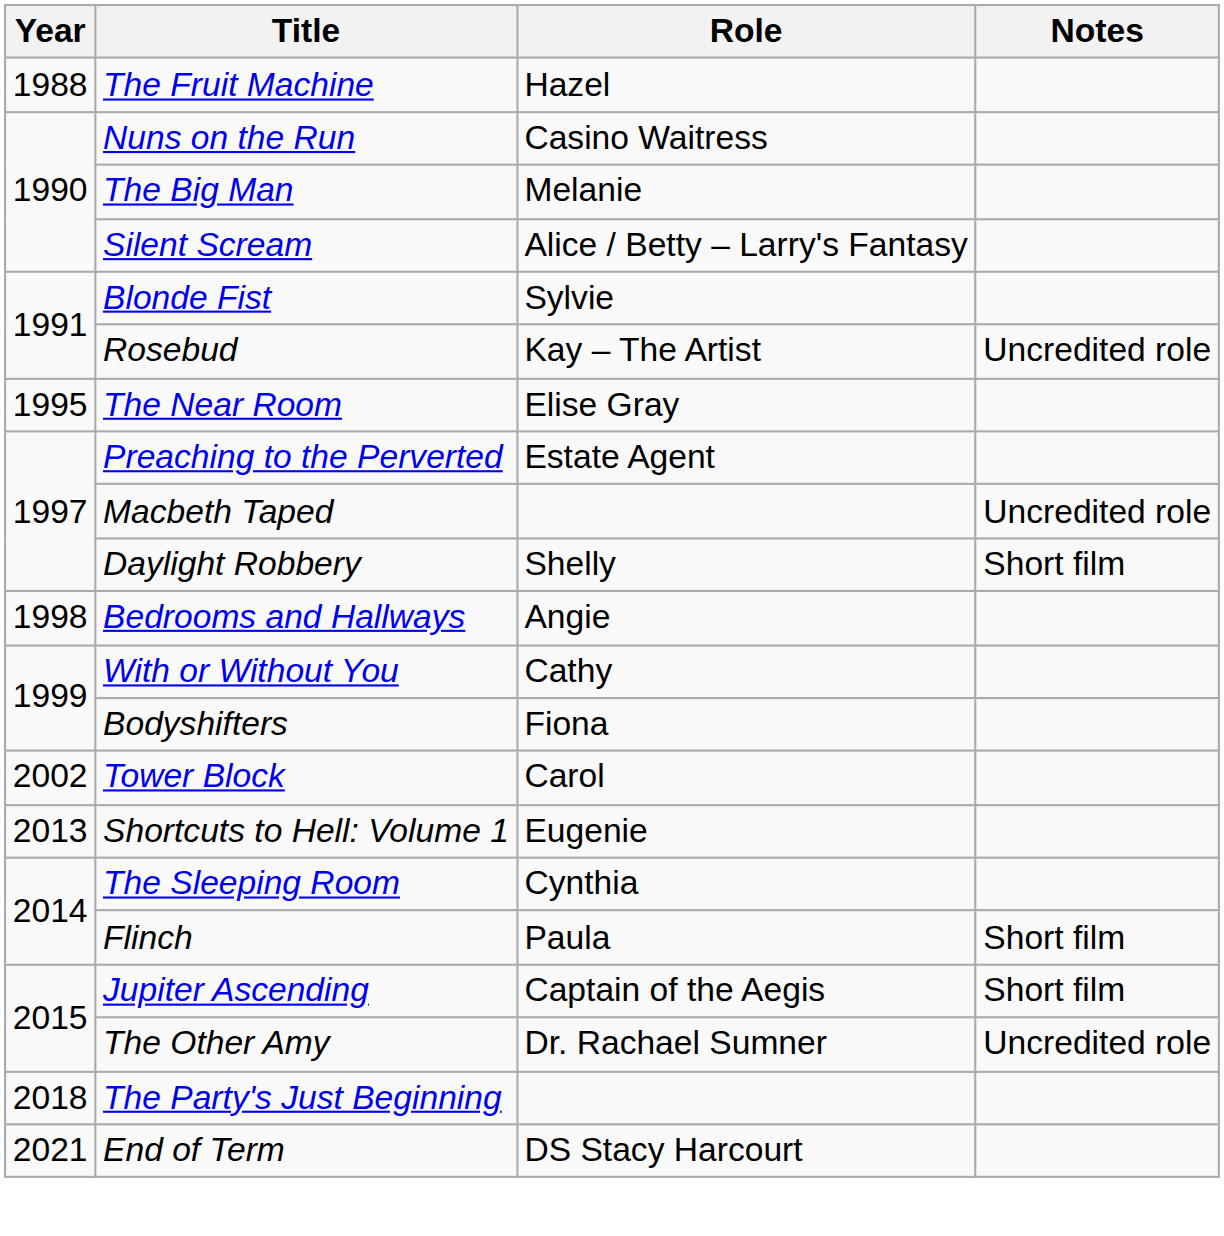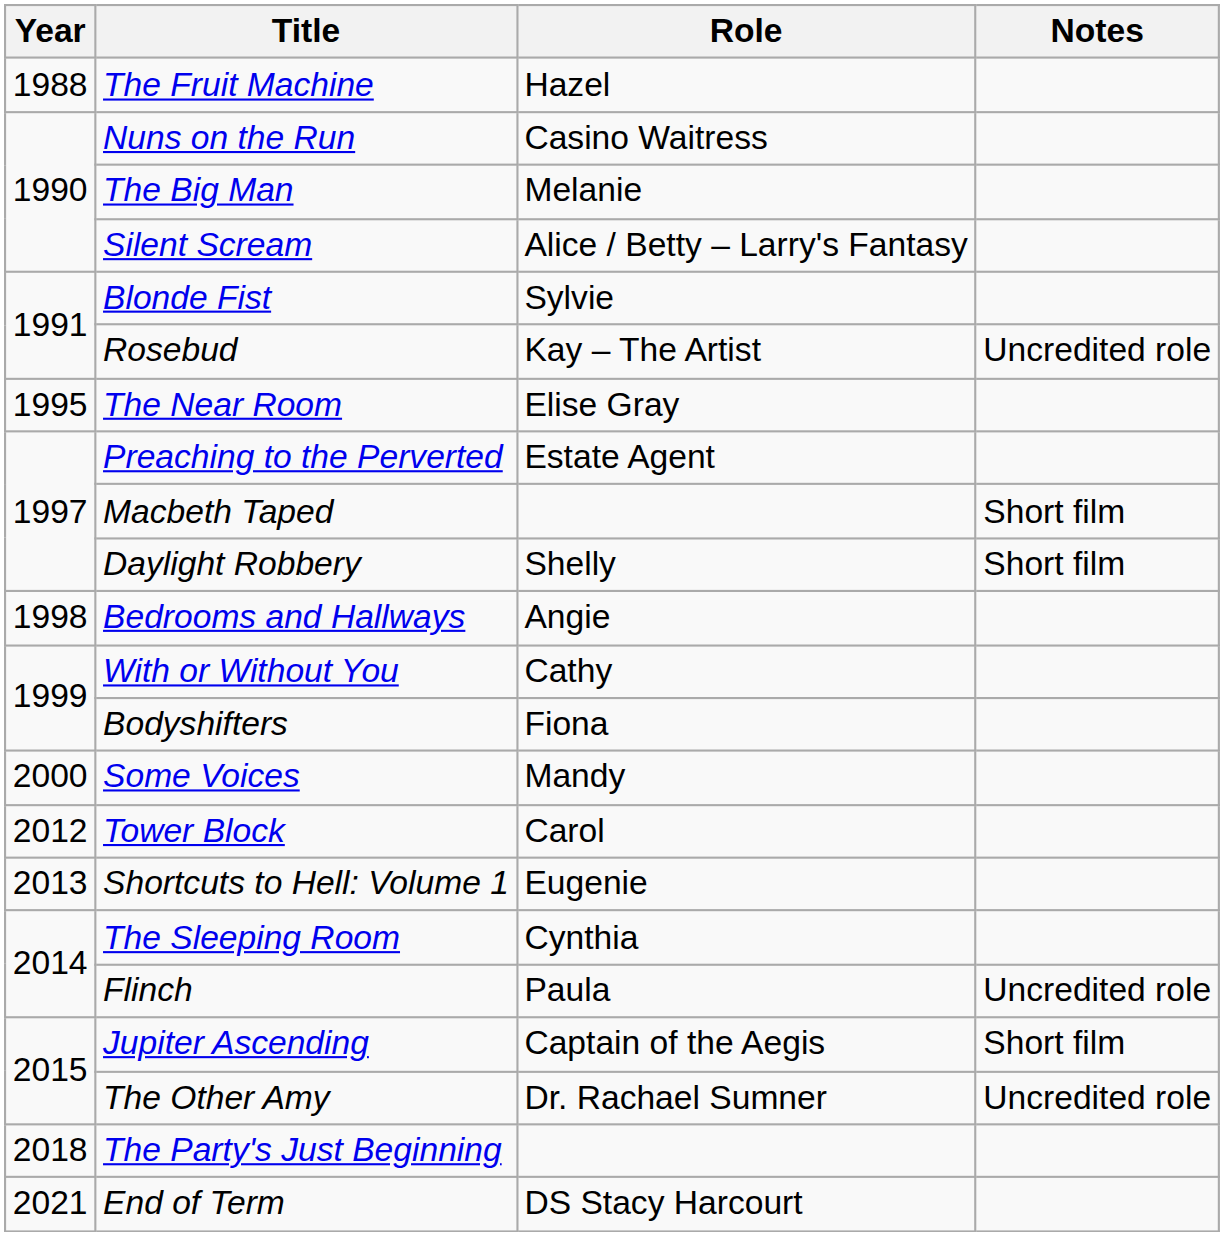Macbeth Taped | Notes: Uncredited role -> Short film
+ row: 2000 | Some Voices | Mandy
Tower Block | Year: 2002 -> 2012
Flinch | Notes: Short film -> Uncredited role
